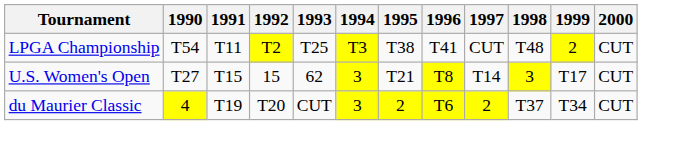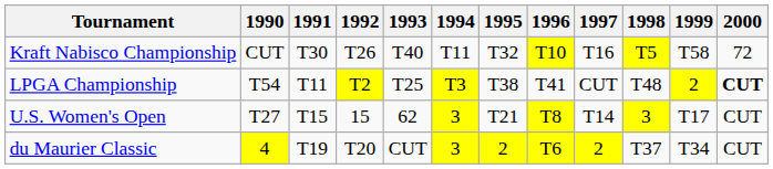+ row: Kraft Nabisco Championship | CUT | T30 | T26 | T40 | T11 | T32 | T10 | T16 | T5 | T58 | 72
LPGA Championship | 2000: normal -> bold
